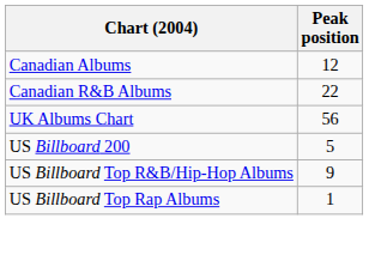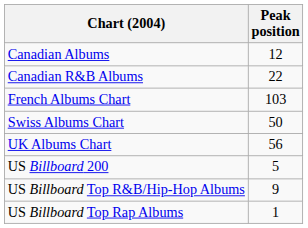+ row: French Albums Chart | 103
+ row: Swiss Albums Chart | 50
